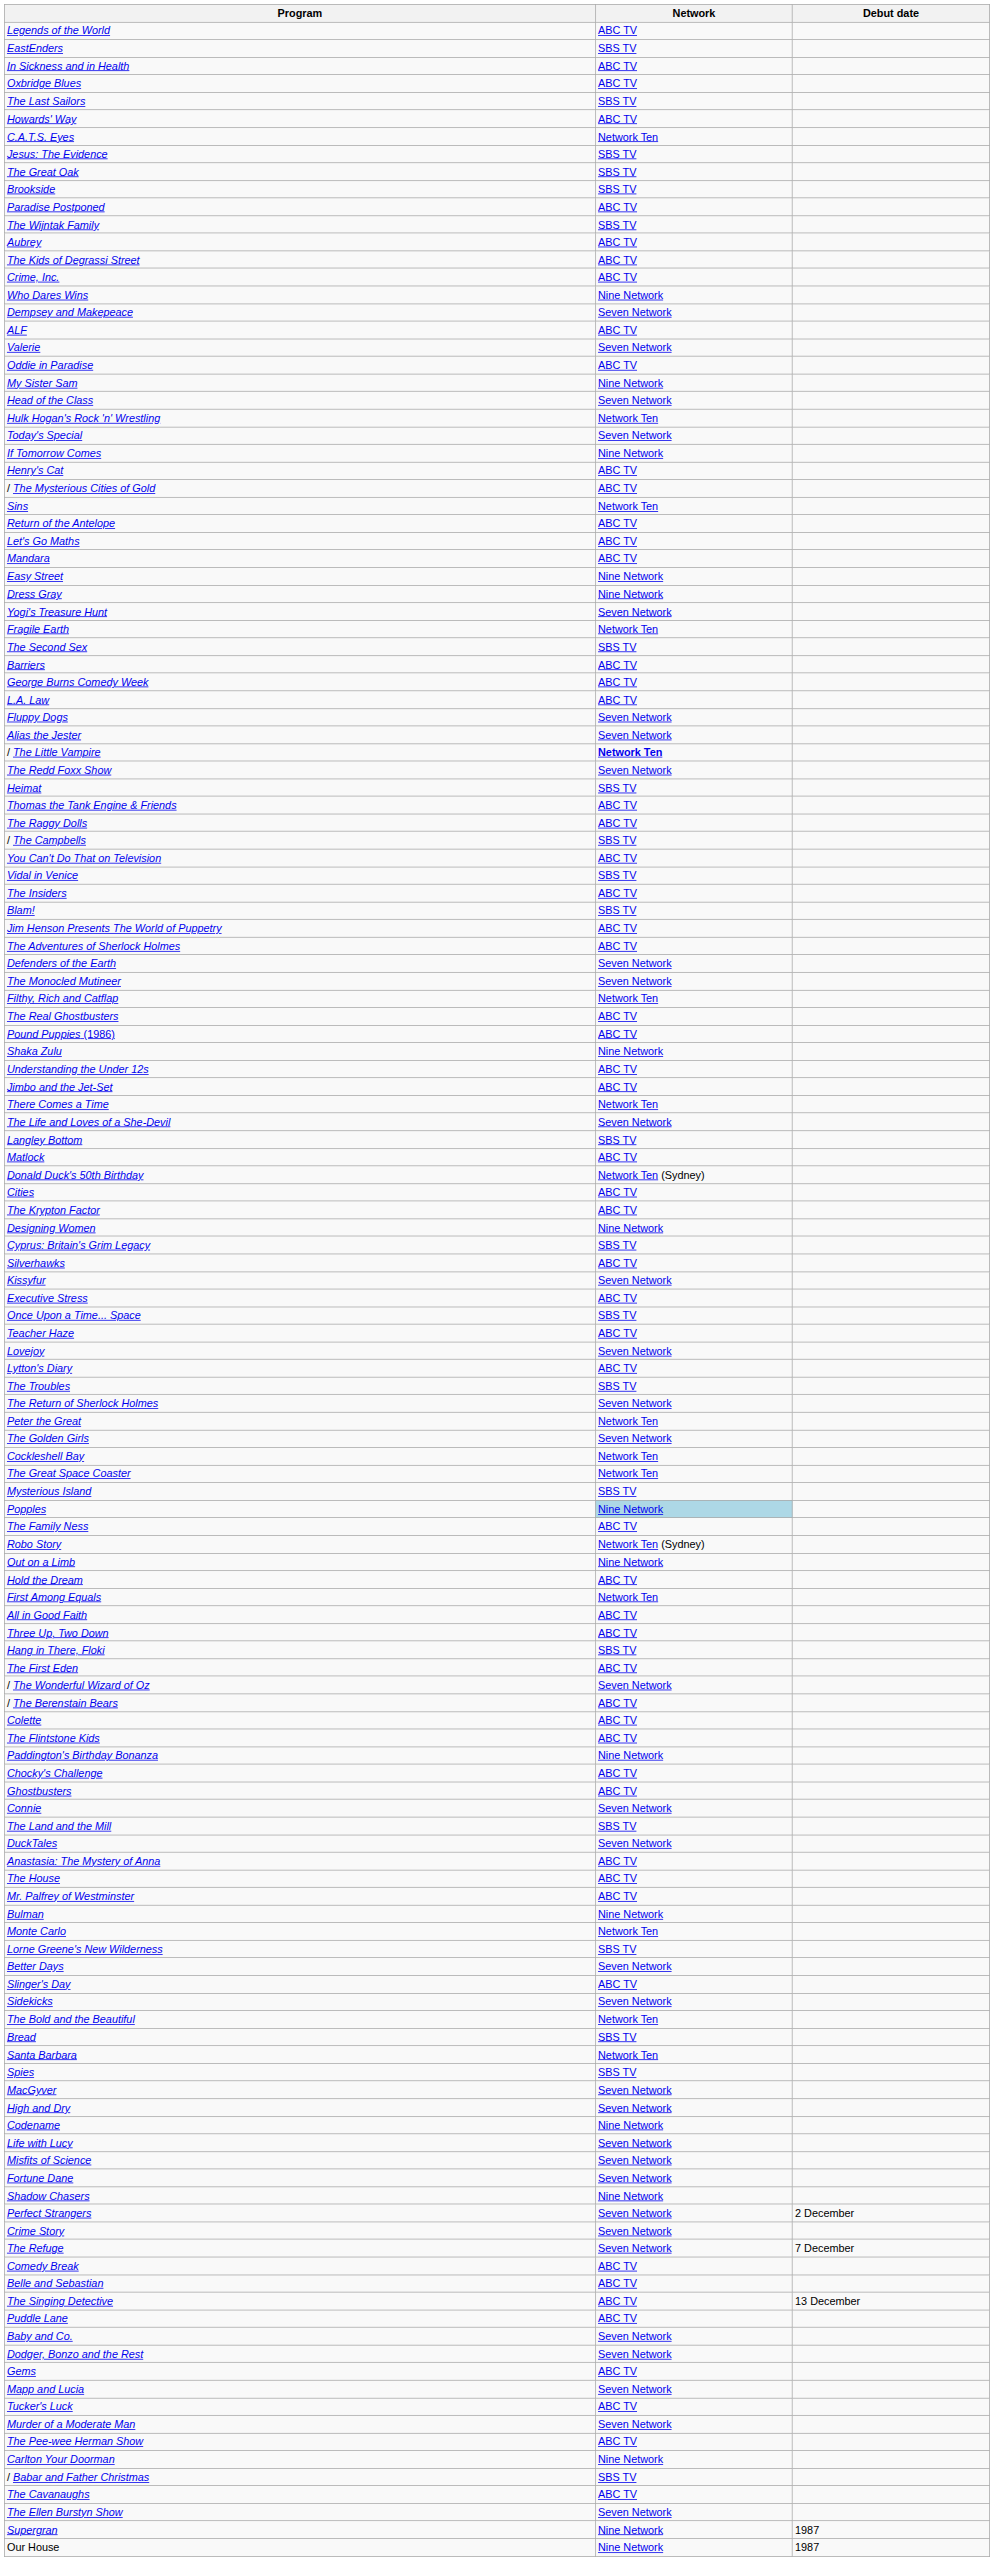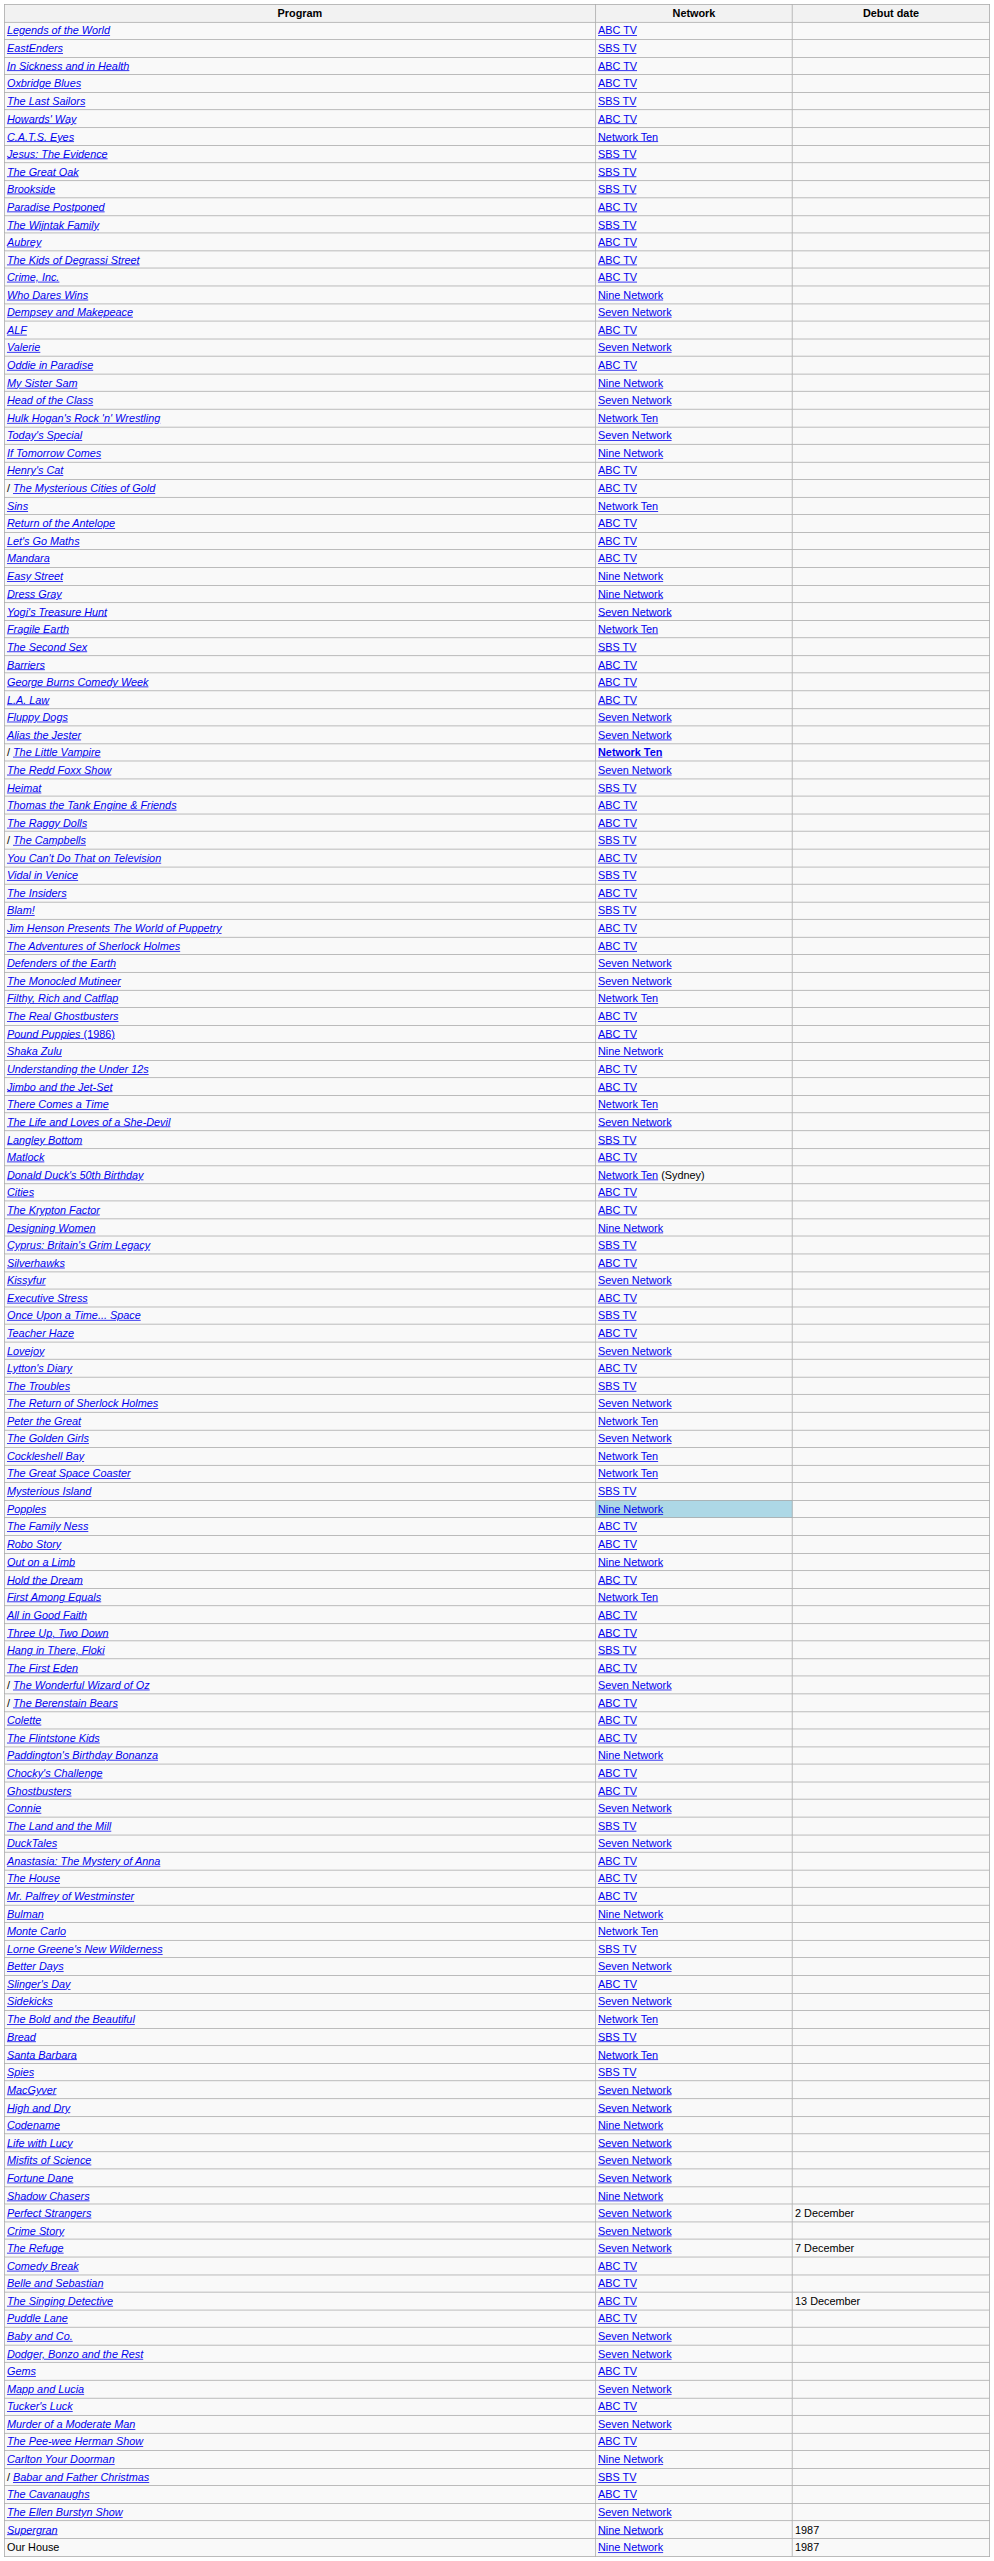Robo Story | Network: Network Ten (Sydney) -> ABC TV
